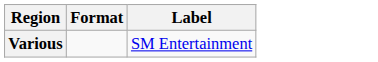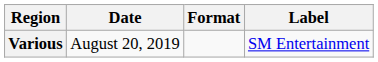+ column: Date | August 20, 2019
